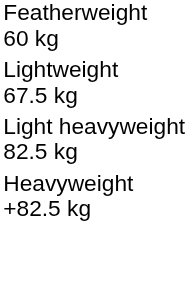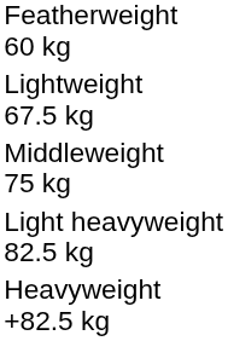+ row: Middleweight 75 kg
